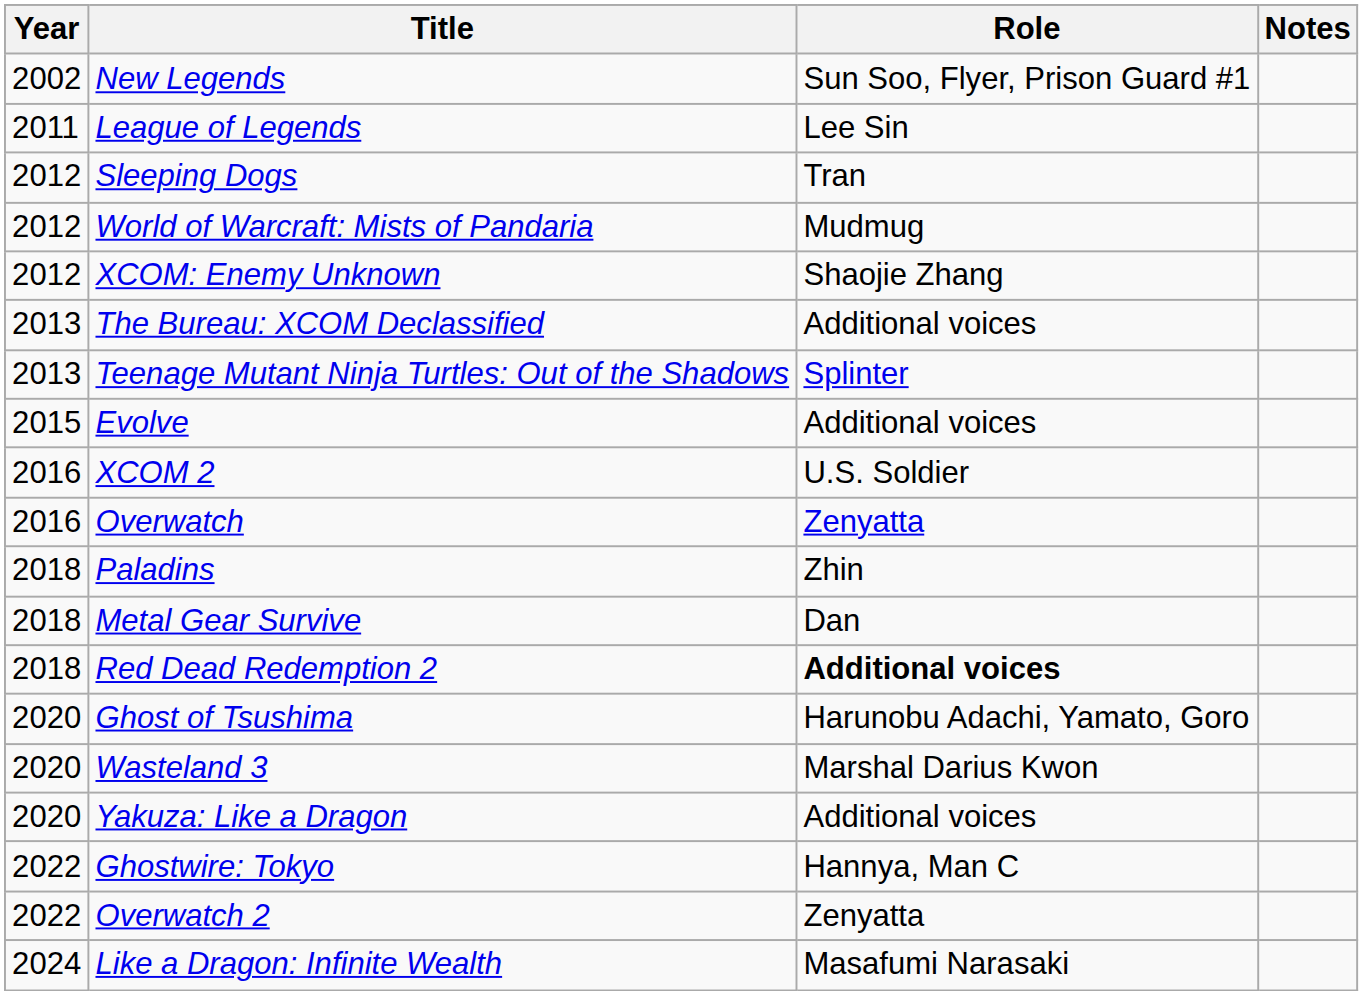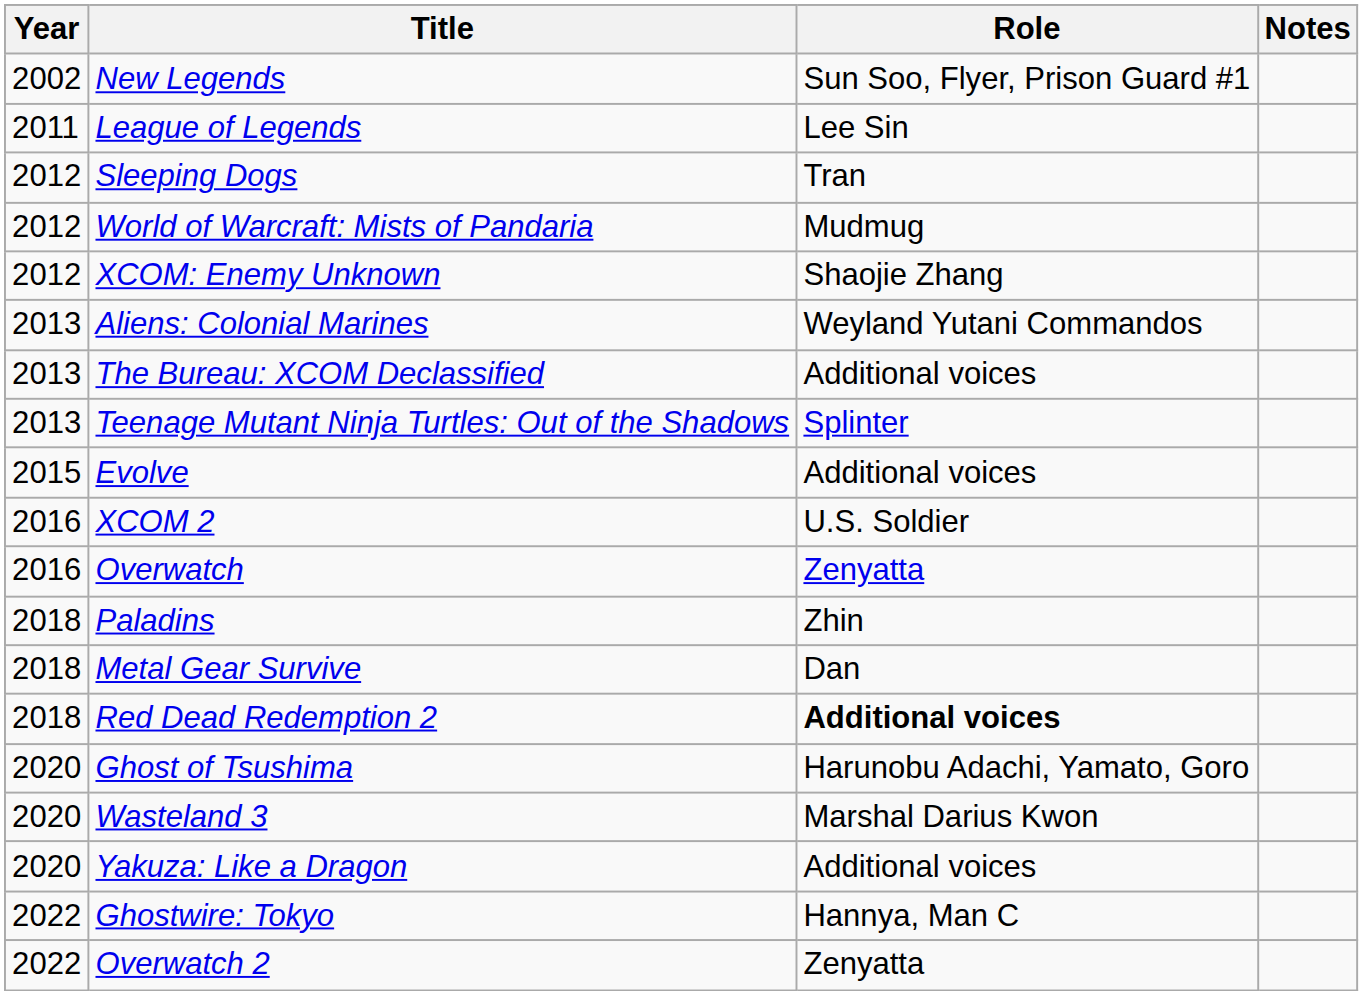+ row: 2013 | Aliens: Colonial Marines | Weyland Yutani Commandos
- row: 2024 | Like a Dragon: Infinite Wealth | Masafumi Narasaki
